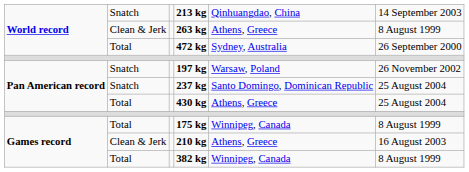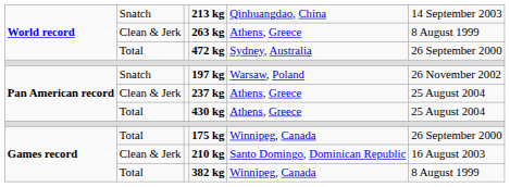237 kg | column 2: Snatch -> Clean & Jerk
237 kg | column 5: Santo Domingo, Dominican Republic -> Athens, Greece
175 kg | column 6: 8 August 1999 -> 26 September 2000
210 kg | column 5: Athens, Greece -> Santo Domingo, Dominican Republic
